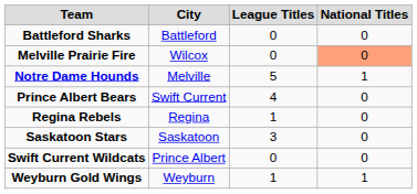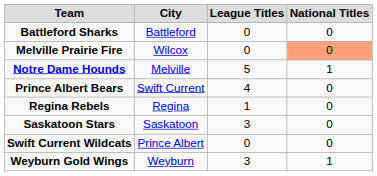Weyburn Gold Wings | League Titles: 1 -> 3
